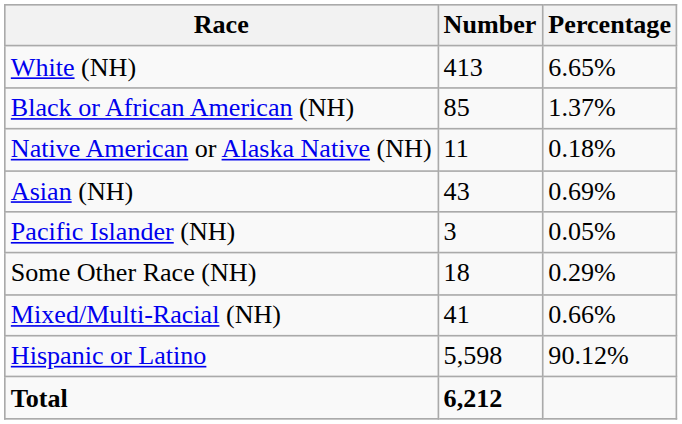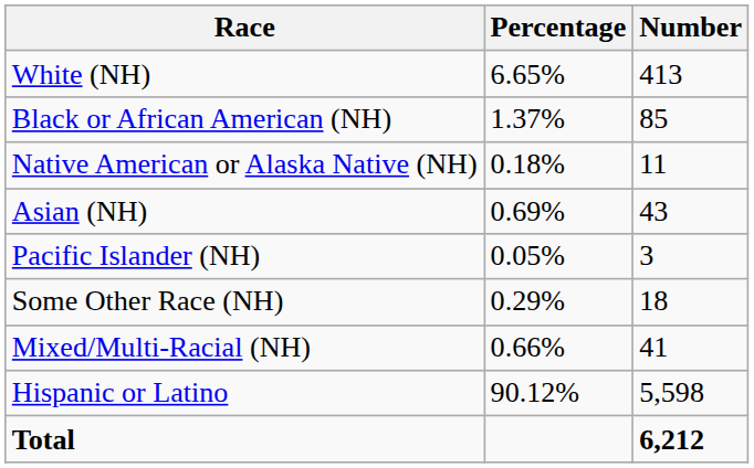columns swapped: Number <-> Percentage
